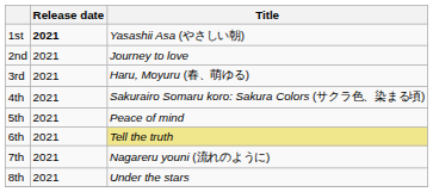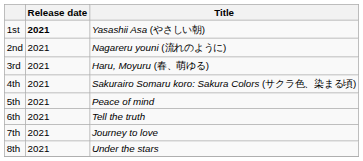2nd | Title: Journey to love -> Nagareru youni (流れのように)
6th | Title: khaki background -> no background
7th | Title: Nagareru youni (流れのように) -> Journey to love
